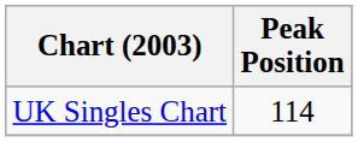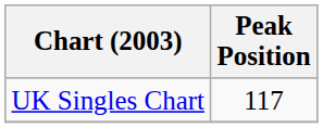UK Singles Chart | Peak Position: 114 -> 117
